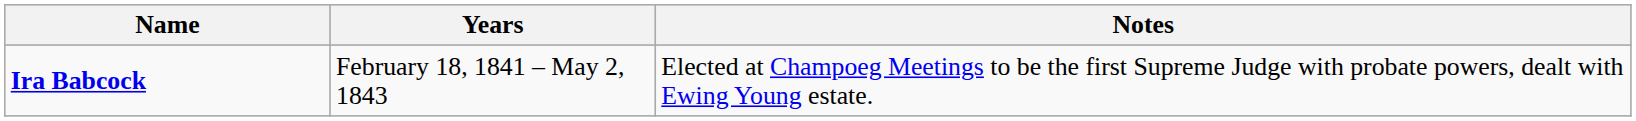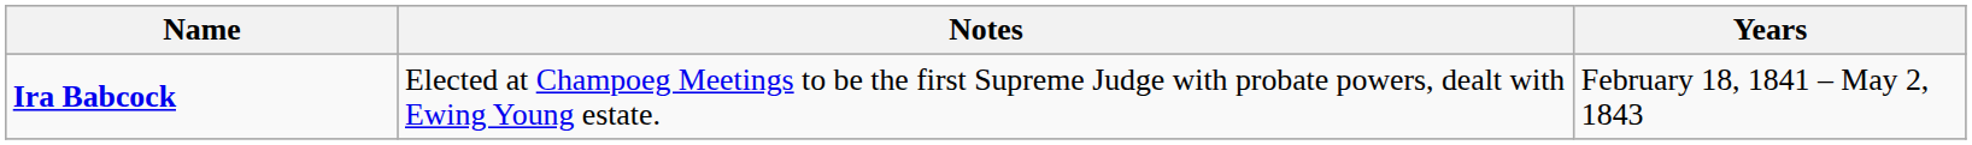columns swapped: Years <-> Notes
